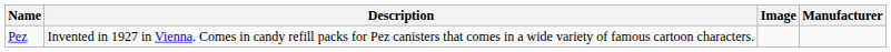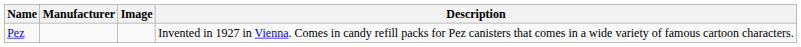columns swapped: Manufacturer <-> Description
